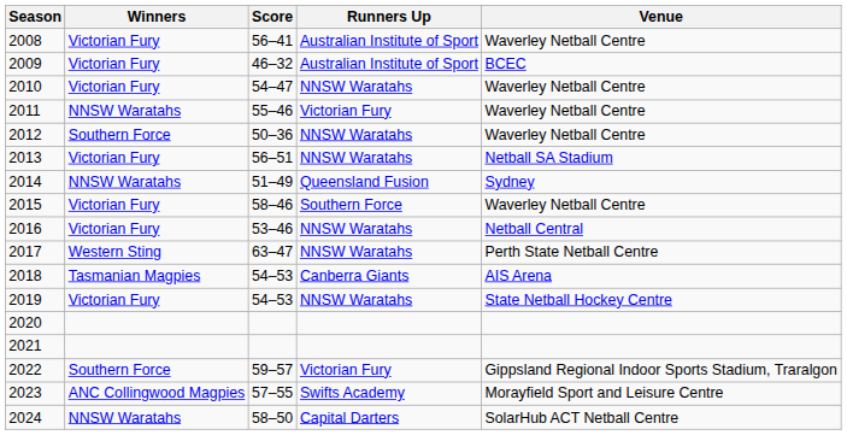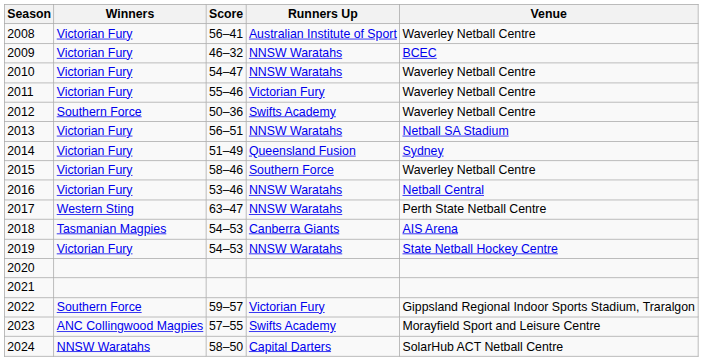2009 | Runners Up: Australian Institute of Sport -> NNSW Waratahs
2011 | Winners: NNSW Waratahs -> Victorian Fury
2012 | Runners Up: NNSW Waratahs -> Swifts Academy
2014 | Winners: NNSW Waratahs -> Victorian Fury
